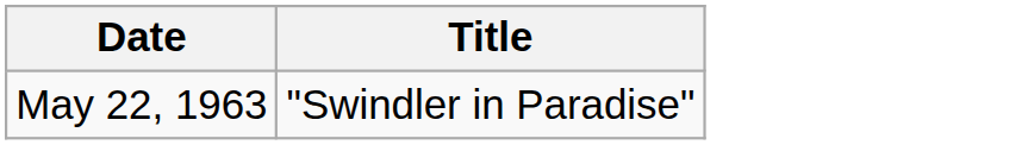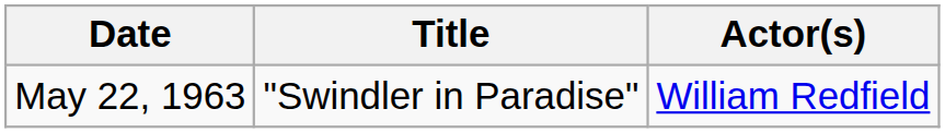+ column: Actor(s) | William Redfield
